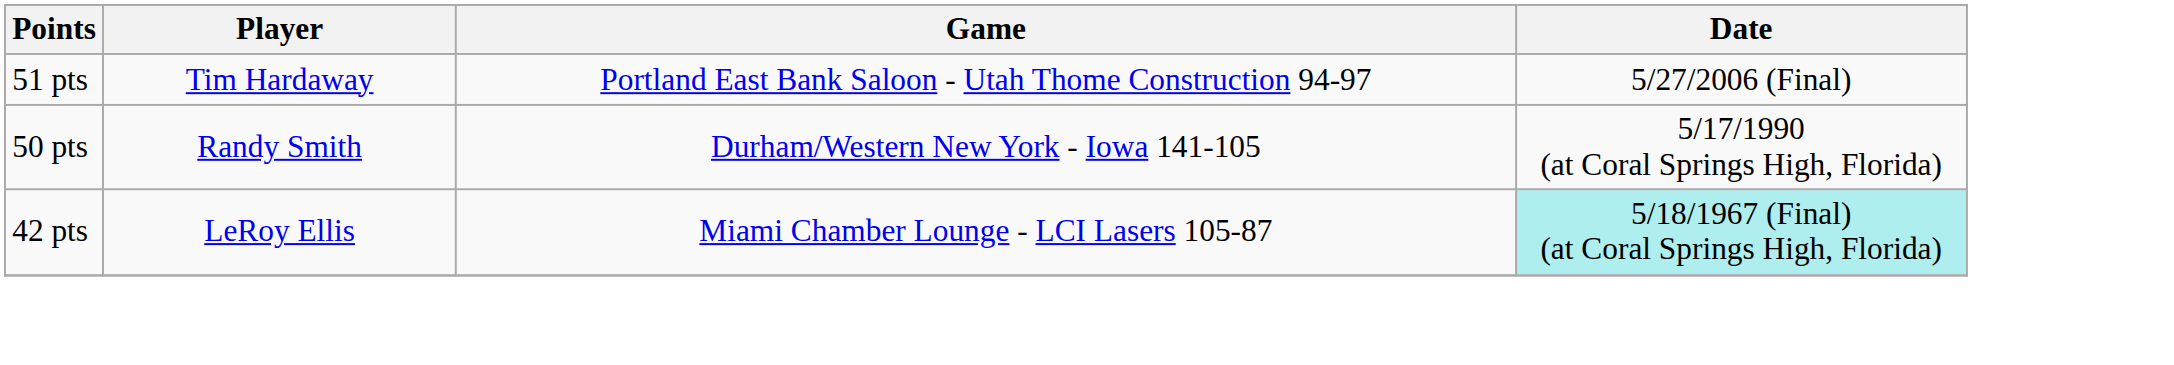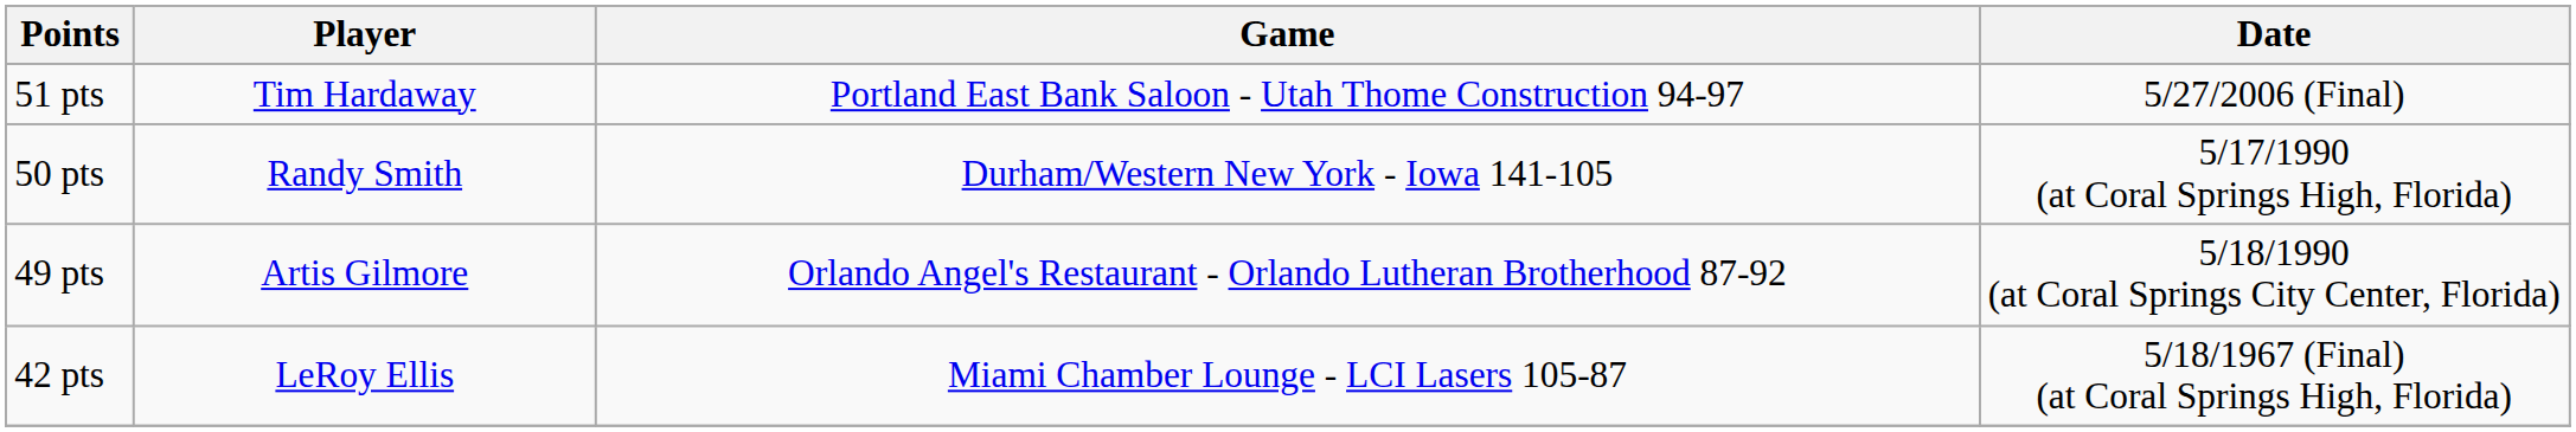+ row: 49 pts | Artis Gilmore | Orlando Angel's Restaurant - Orlando Lutheran Brotherhood 87-92 | 5/18/1990 (at Coral Springs City Center, Florida)
42 pts | Date: paleturquoise background -> no background
